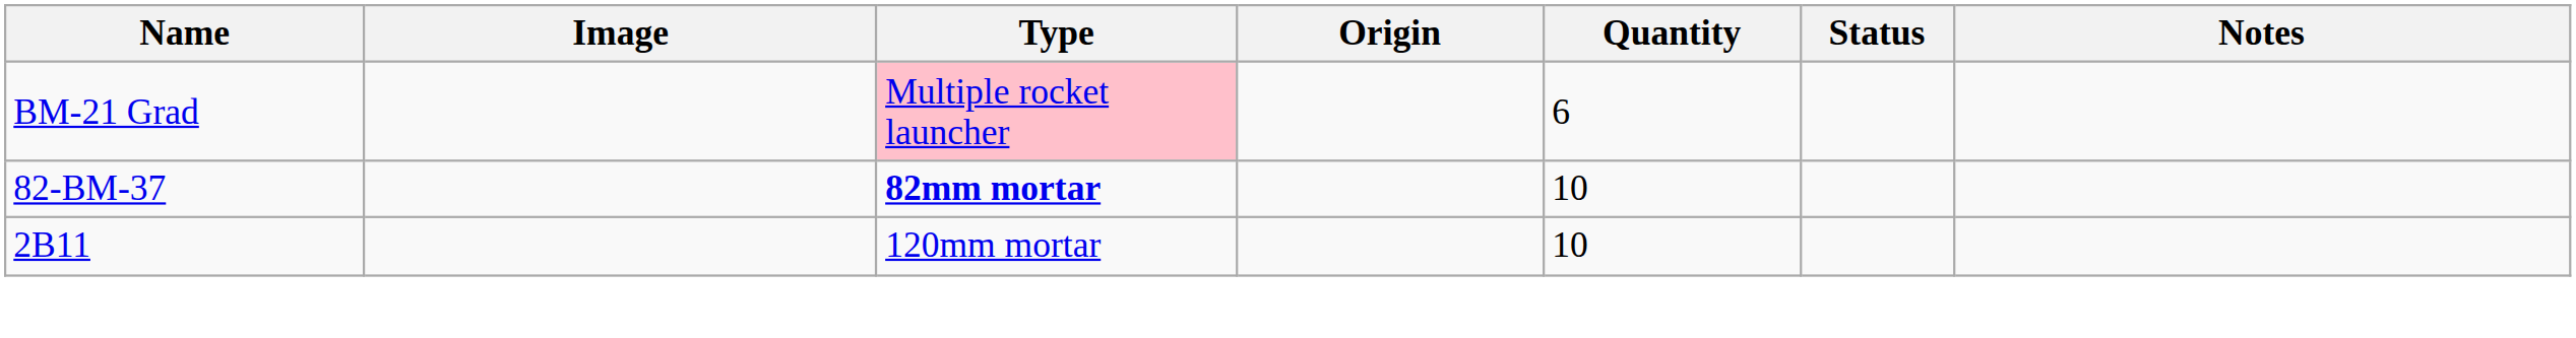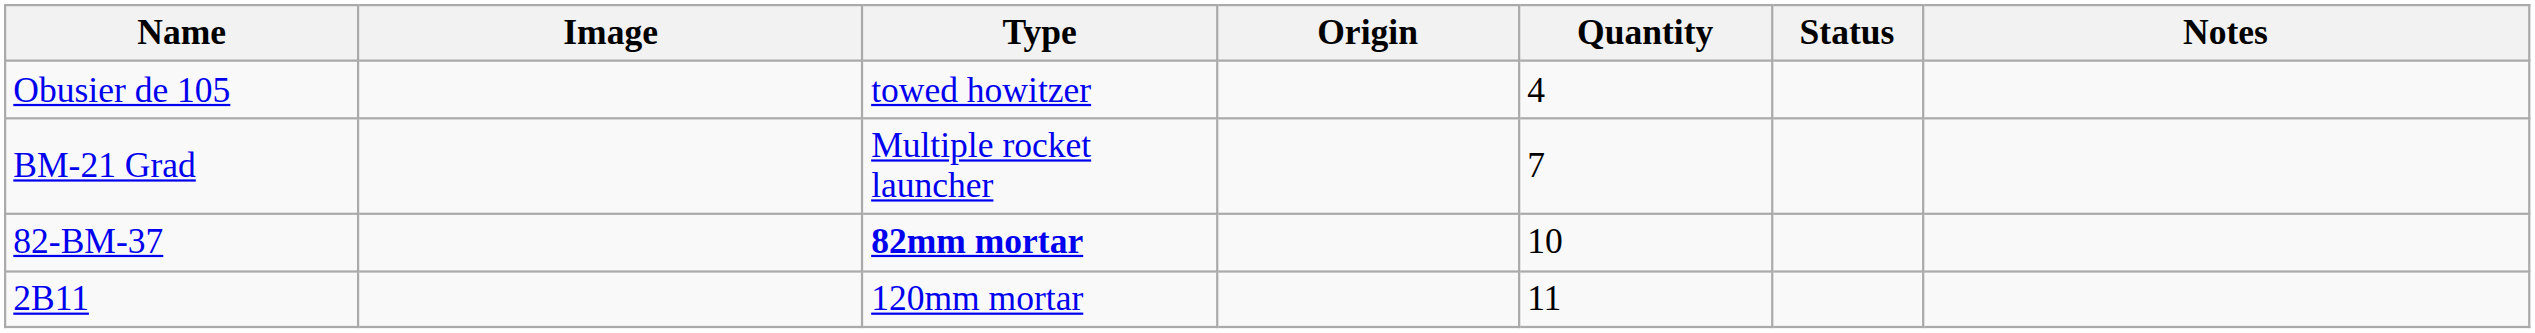+ row: Obusier de 105 | towed howitzer | 4
BM-21 Grad | Type: pink background -> no background
BM-21 Grad | Quantity: 6 -> 7
2B11 | Quantity: 10 -> 11
